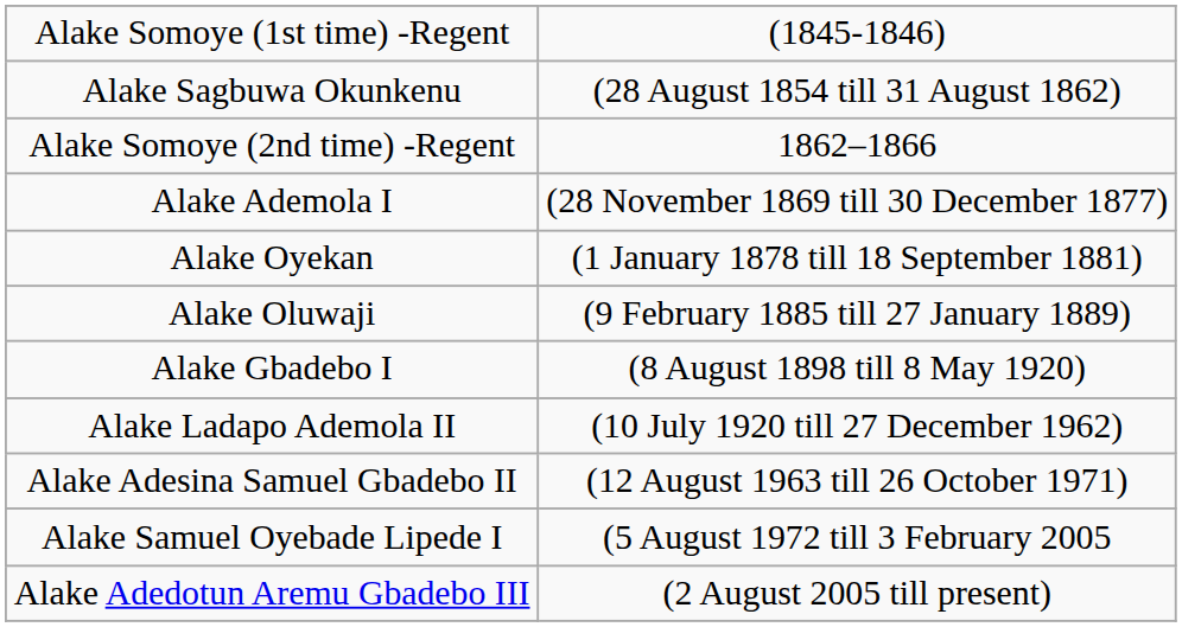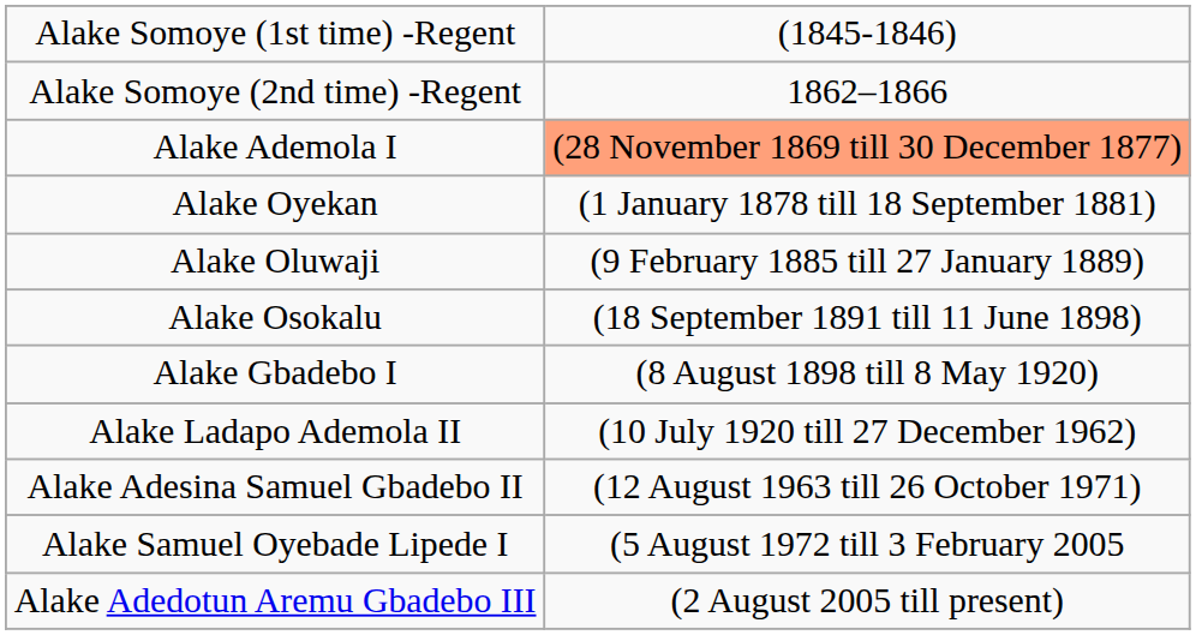- row: Alake Sagbuwa Okunkenu | (28 August 1854 till 31 August 1862)
Alake Ademola I | column 2: no background -> lightsalmon background
+ row: Alake Osokalu | (18 September 1891 till 11 June 1898)
